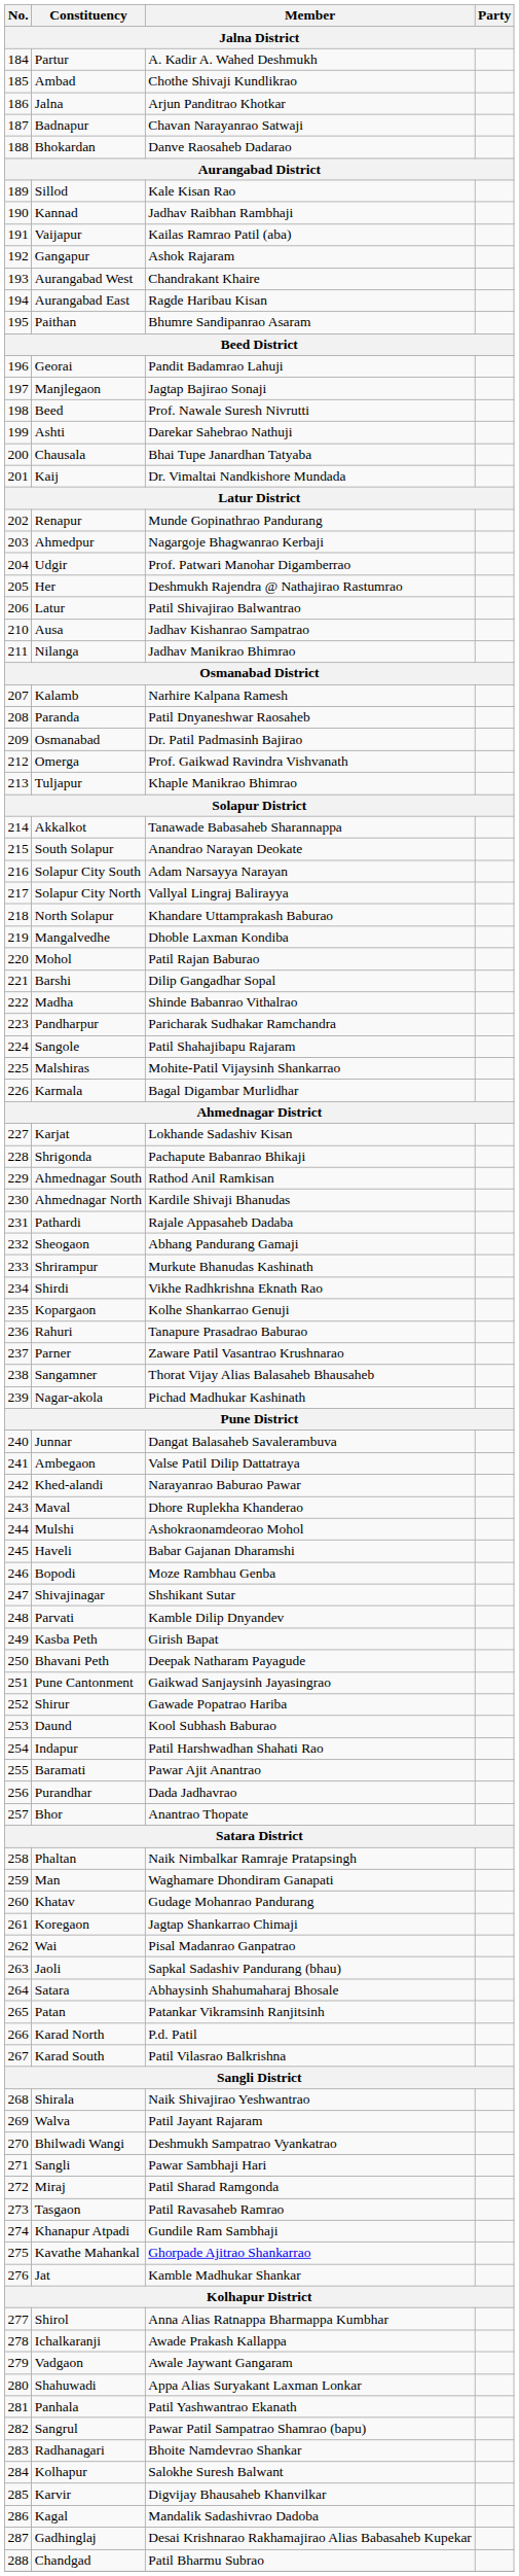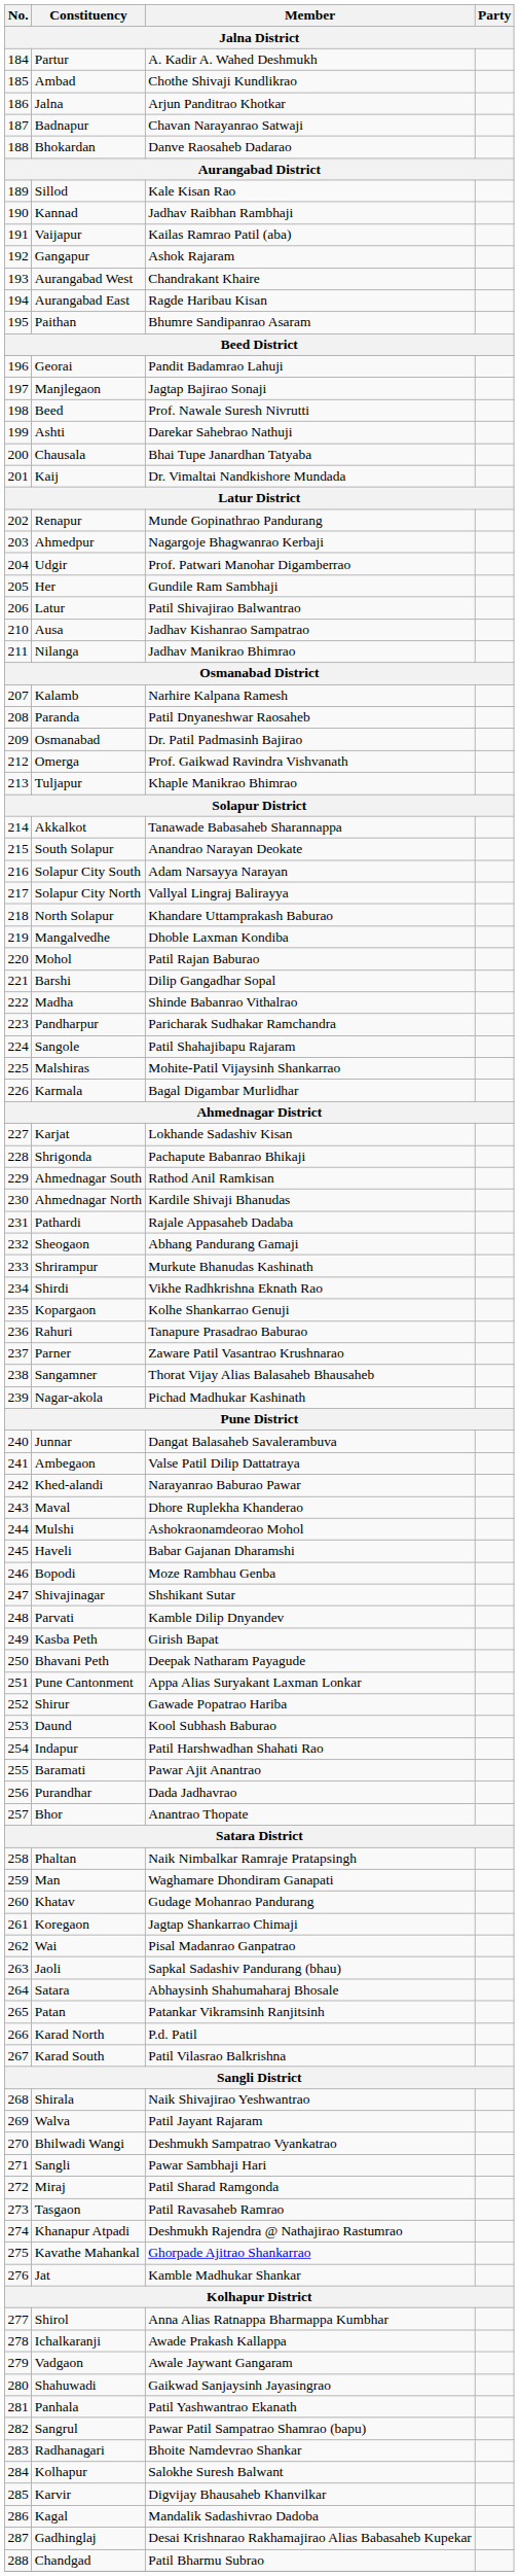Her | Member: Deshmukh Rajendra @ Nathajirao Rastumrao -> Gundile Ram Sambhaji
Pune Cantonment | Member: Gaikwad Sanjaysinh Jayasingrao -> Appa Alias Suryakant Laxman Lonkar
Khanapur Atpadi | Member: Gundile Ram Sambhaji -> Deshmukh Rajendra @ Nathajirao Rastumrao
Shahuwadi | Member: Appa Alias Suryakant Laxman Lonkar -> Gaikwad Sanjaysinh Jayasingrao
